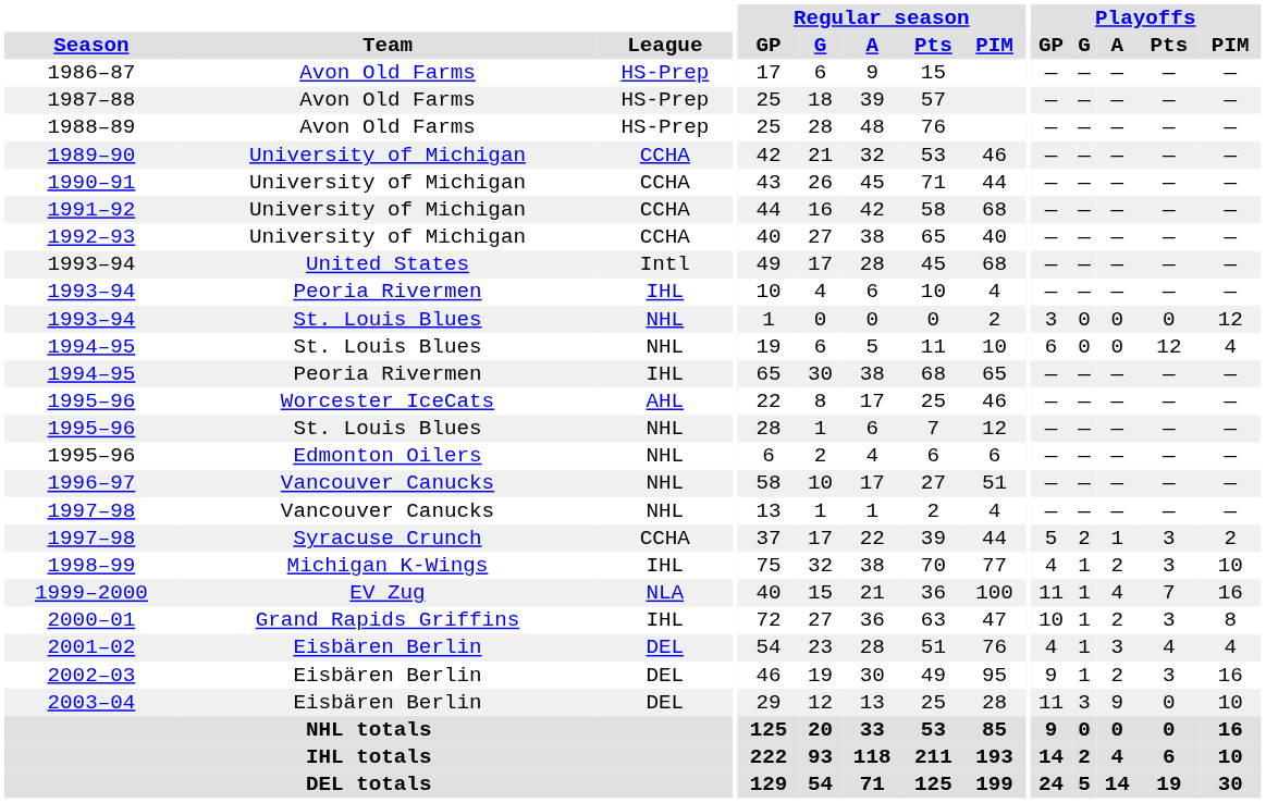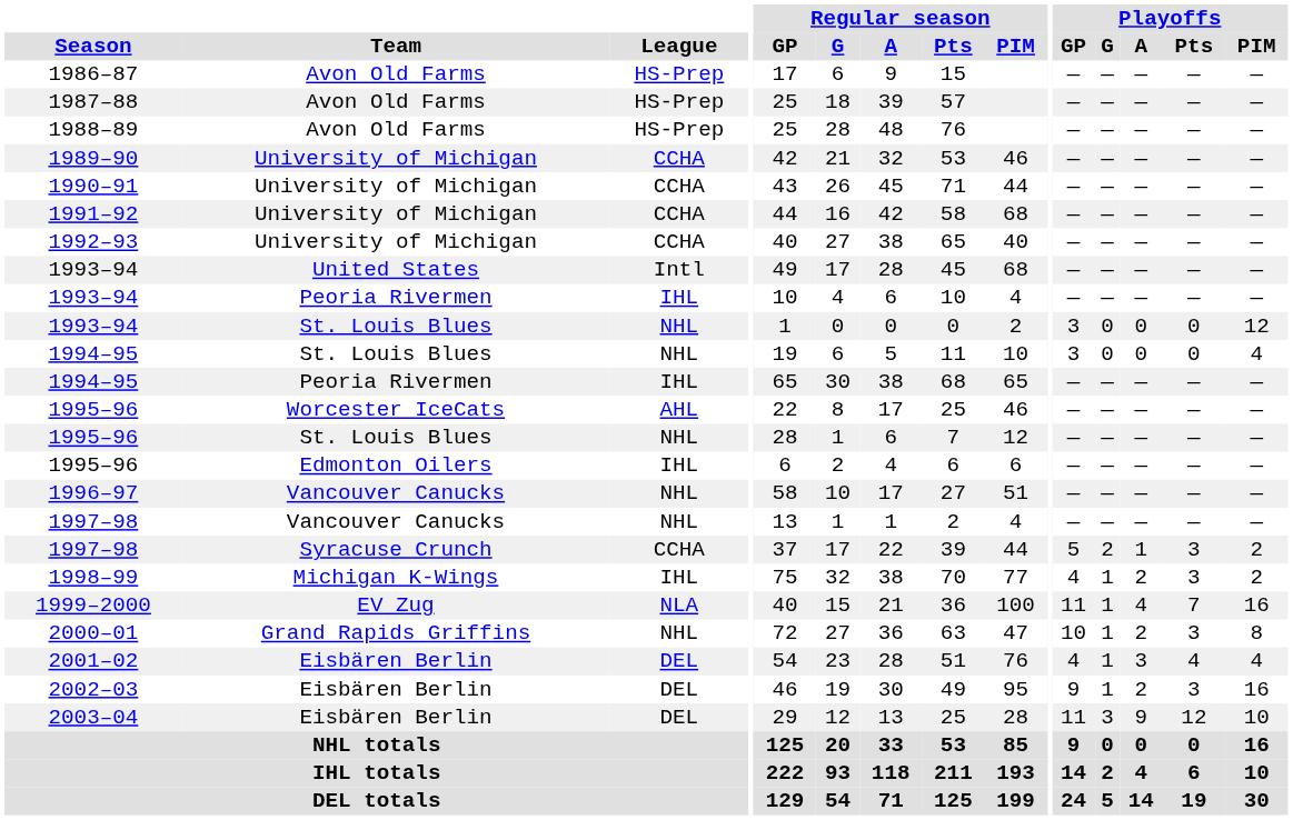1994–95 / St. Louis Blues | Playoffs / GP: 6 -> 3
1994–95 / St. Louis Blues | Playoffs / Pts: 12 -> 0
1995–96 / Edmonton Oilers | League: NHL -> IHL
1998–99 | Playoffs / PIM: 10 -> 2
2000–01 | League: IHL -> NHL
2003–04 | Playoffs / Pts: 0 -> 12
